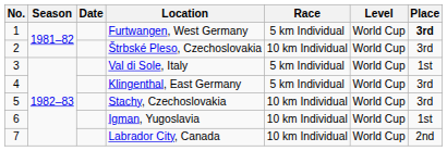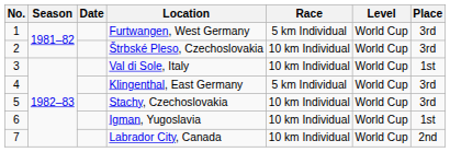Furtwangen, West Germany | Place: bold -> normal
Val di Sole, Italy | Race: 5 km Individual -> 10 km Individual
